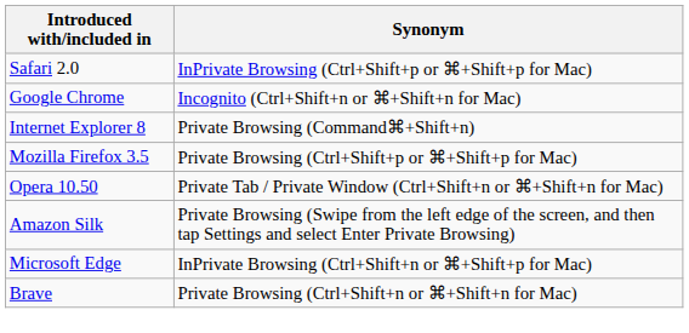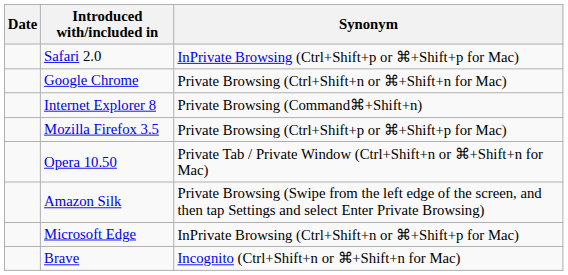+ column: Date
Google Chrome | Synonym: Incognito (Ctrl+Shift+n or ⌘+Shift+n for Mac) -> Private Browsing (Ctrl+Shift+n or ⌘+Shift+n for Mac)
Brave | Synonym: Private Browsing (Ctrl+Shift+n or ⌘+Shift+n for Mac) -> Incognito (Ctrl+Shift+n or ⌘+Shift+n for Mac)
